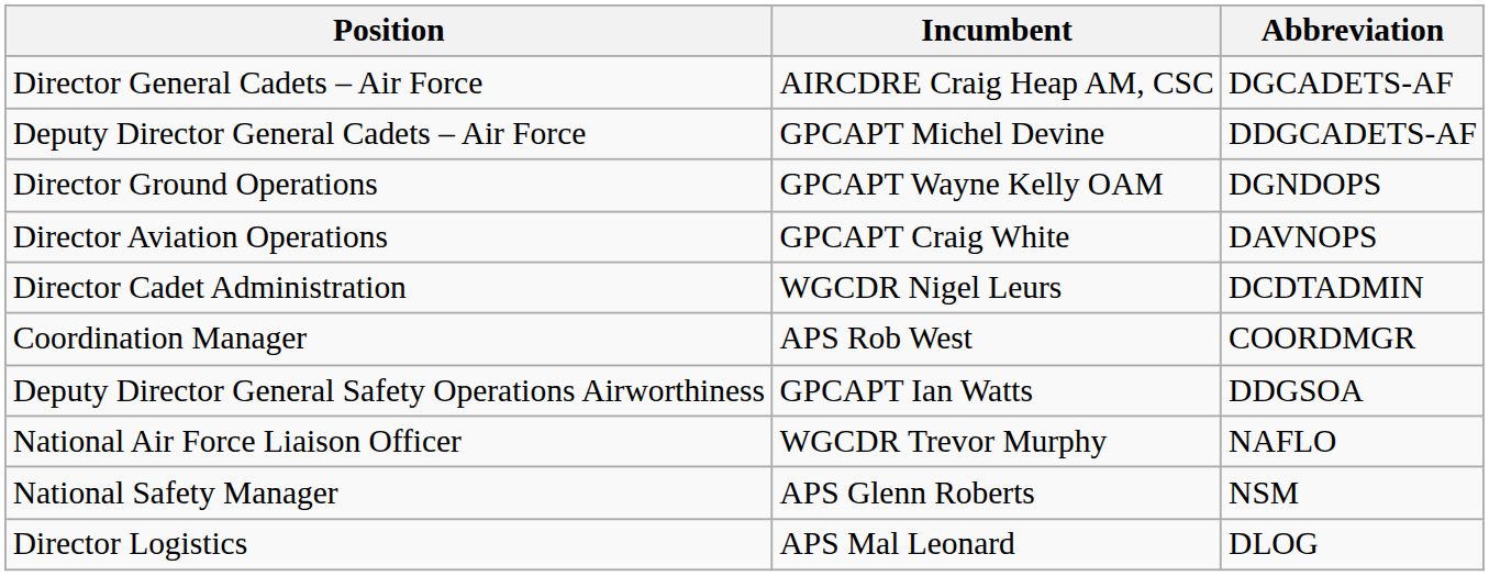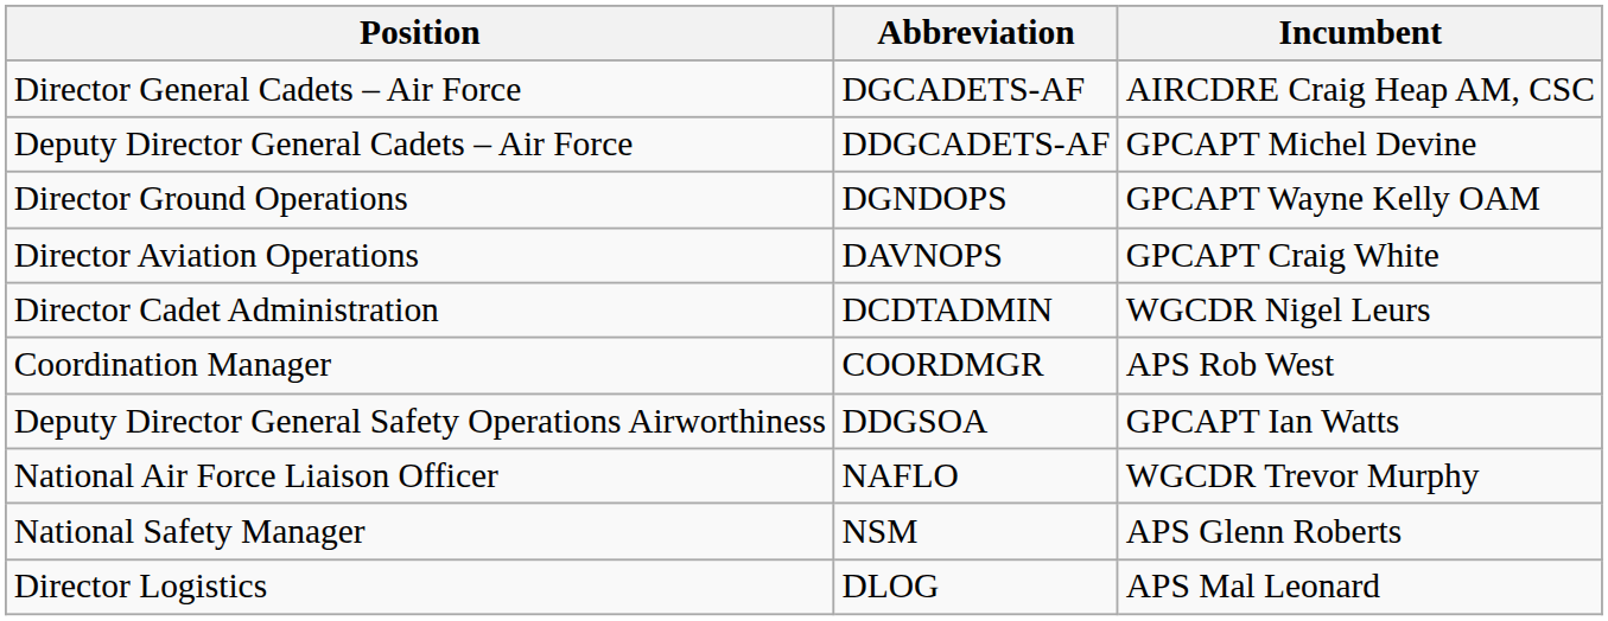columns swapped: Abbreviation <-> Incumbent
